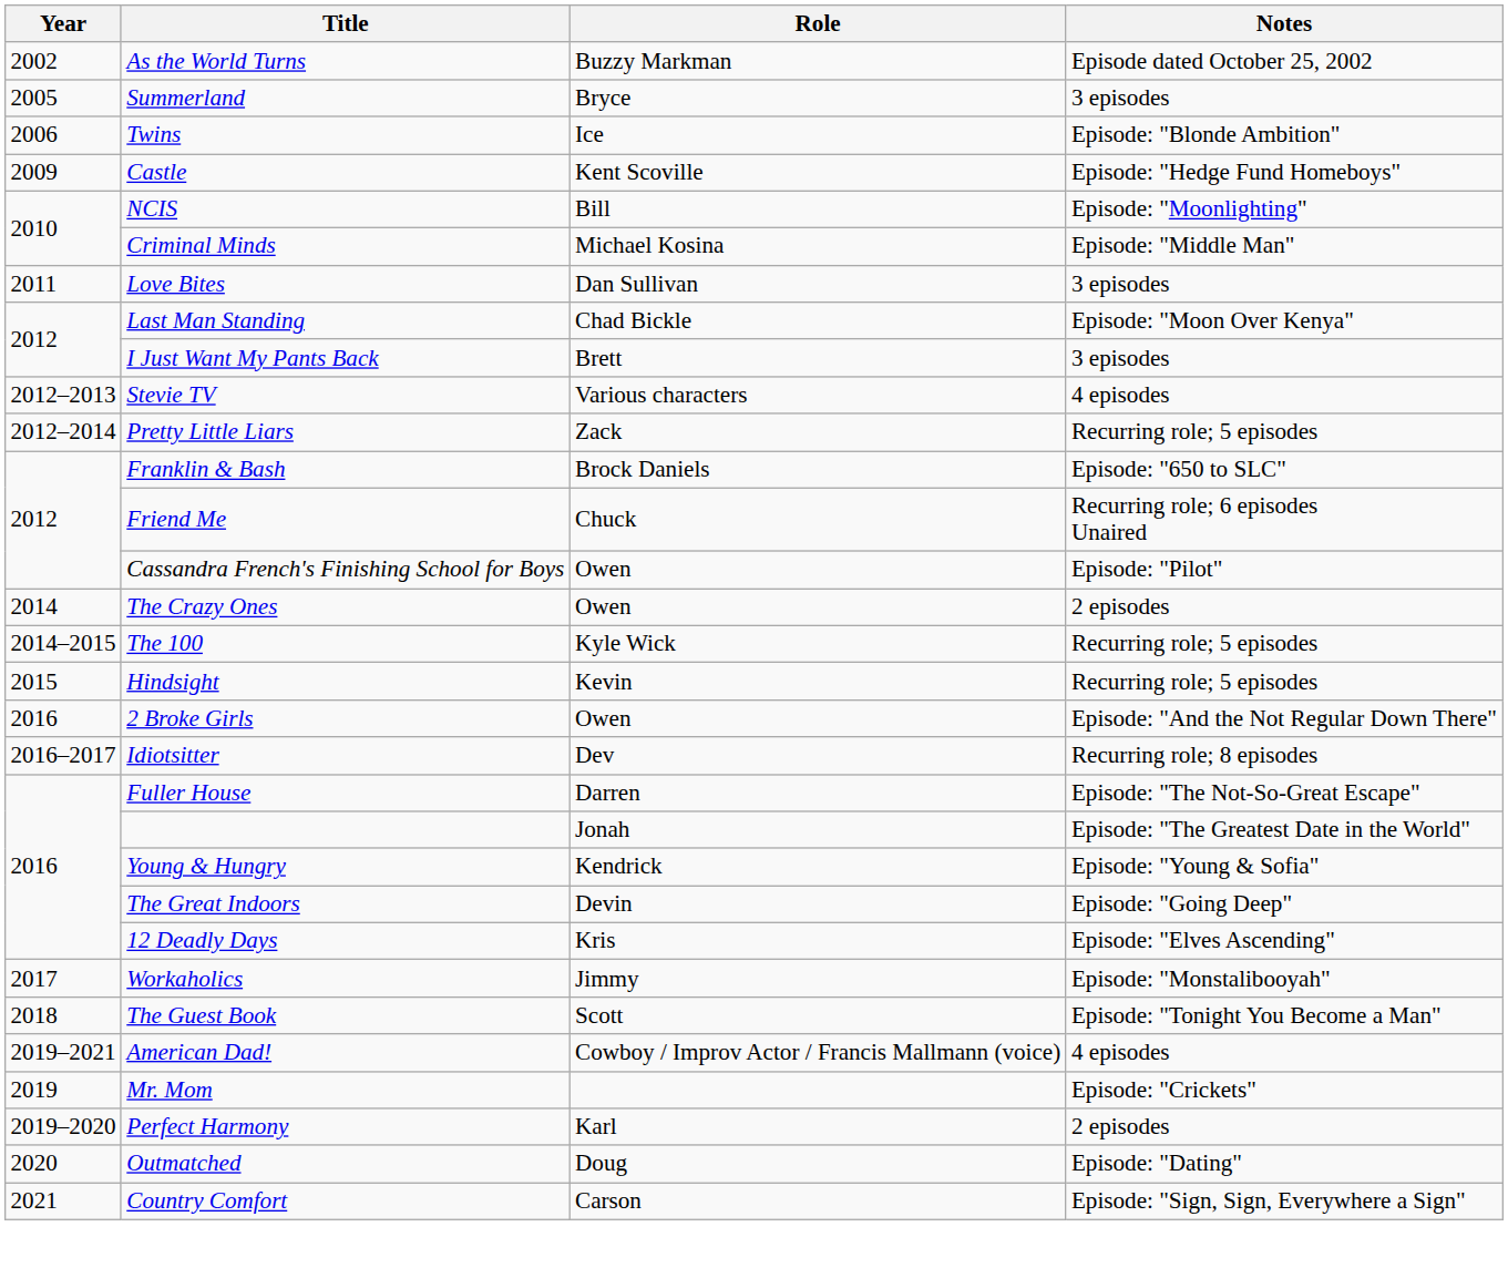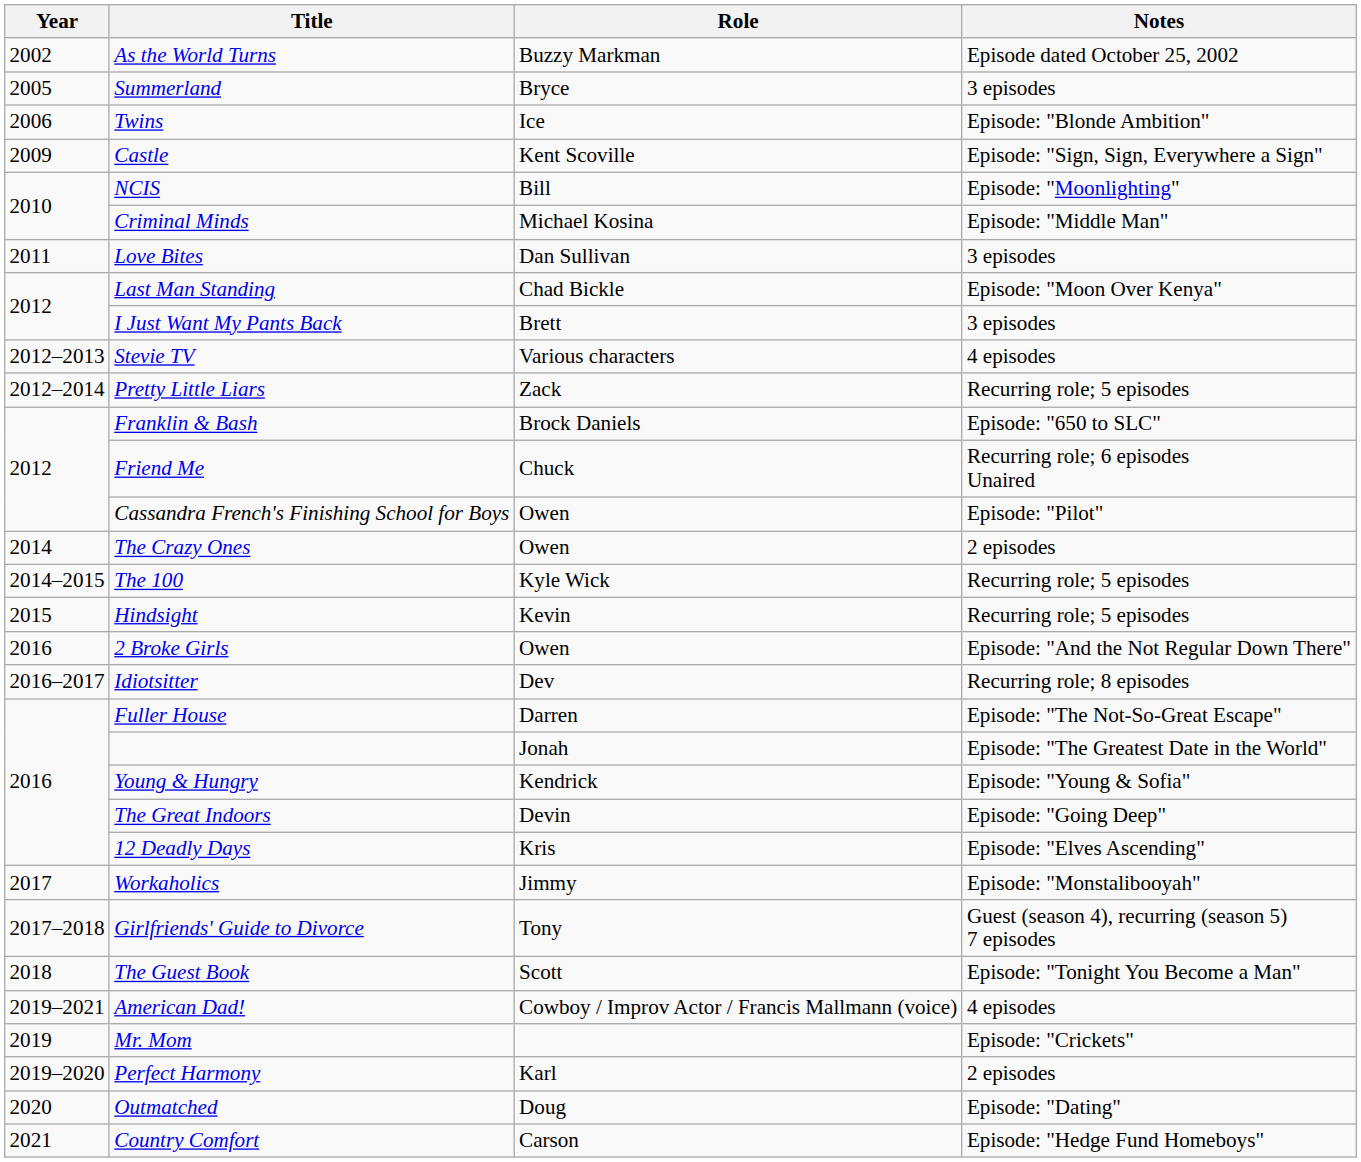Castle | Notes: Episode: "Hedge Fund Homeboys" -> Episode: "Sign, Sign, Everywhere a Sign"
+ row: 2017–2018 | Girlfriends' Guide to Divorce | Tony | Guest (season 4), recurring (season 5) 7 episodes
Country Comfort | Notes: Episode: "Sign, Sign, Everywhere a Sign" -> Episode: "Hedge Fund Homeboys"
